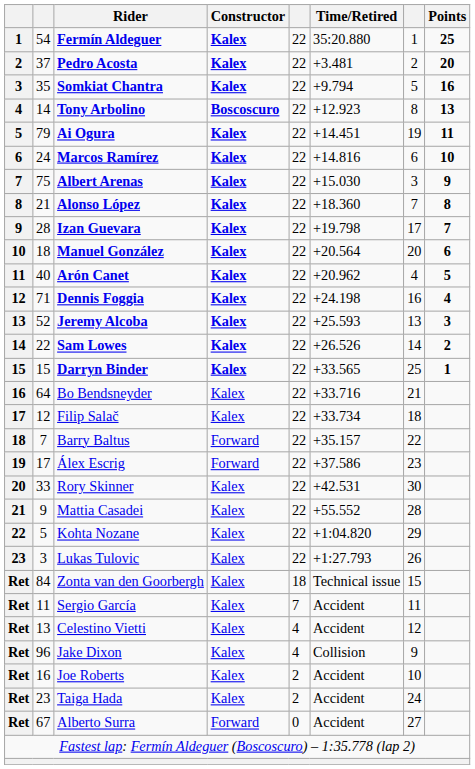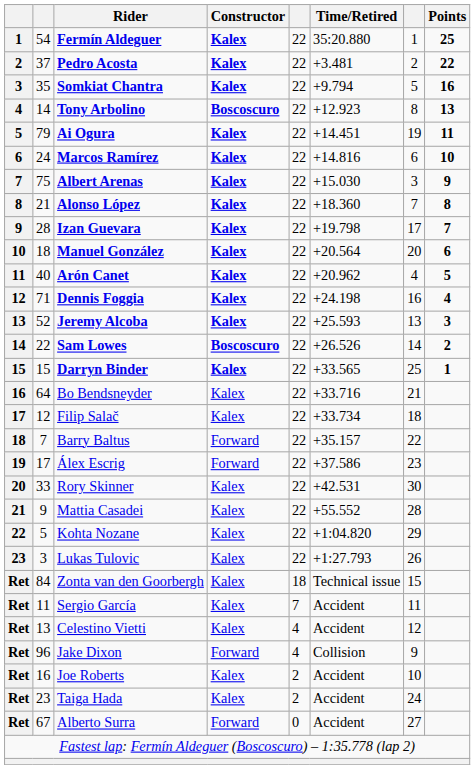Pedro Acosta | Points: 20 -> 22
Sam Lowes | Constructor: Kalex -> Boscoscuro
Jake Dixon | Constructor: Kalex -> Forward
